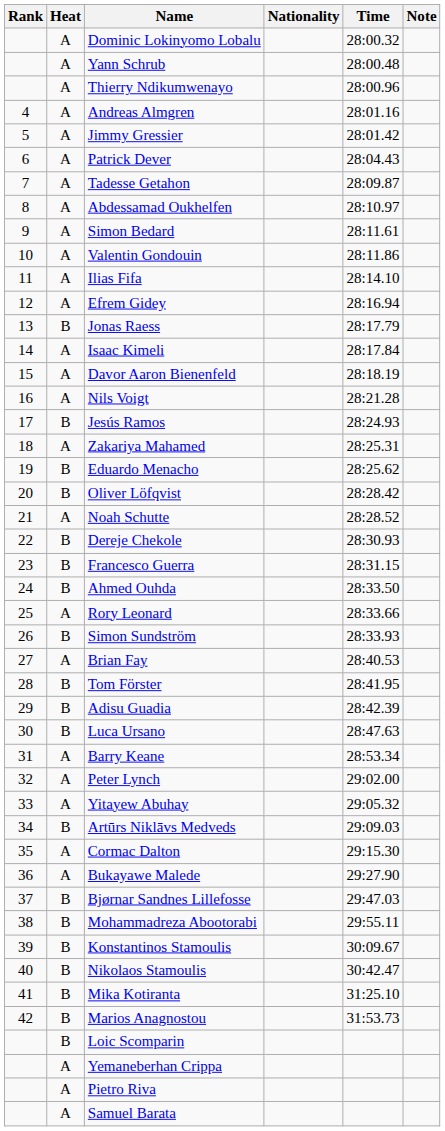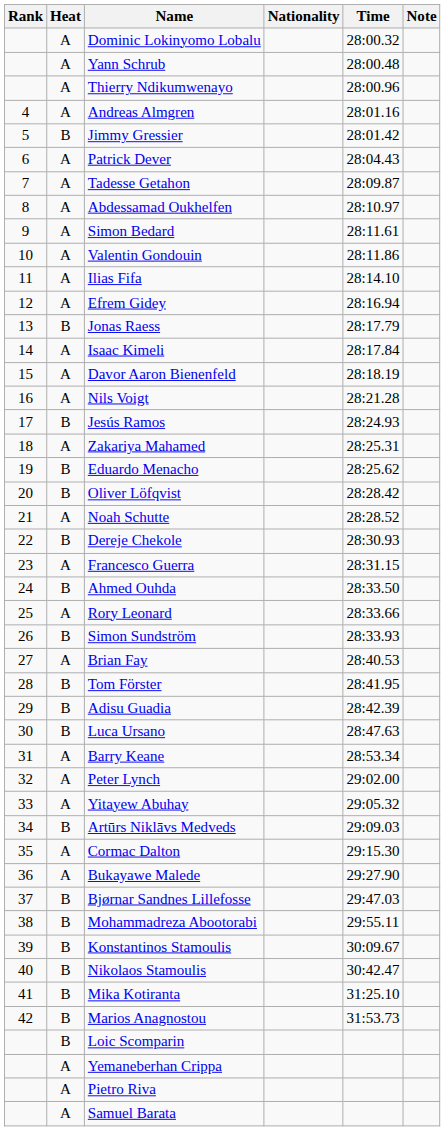Jimmy Gressier | Heat: A -> B
Francesco Guerra | Heat: B -> A
